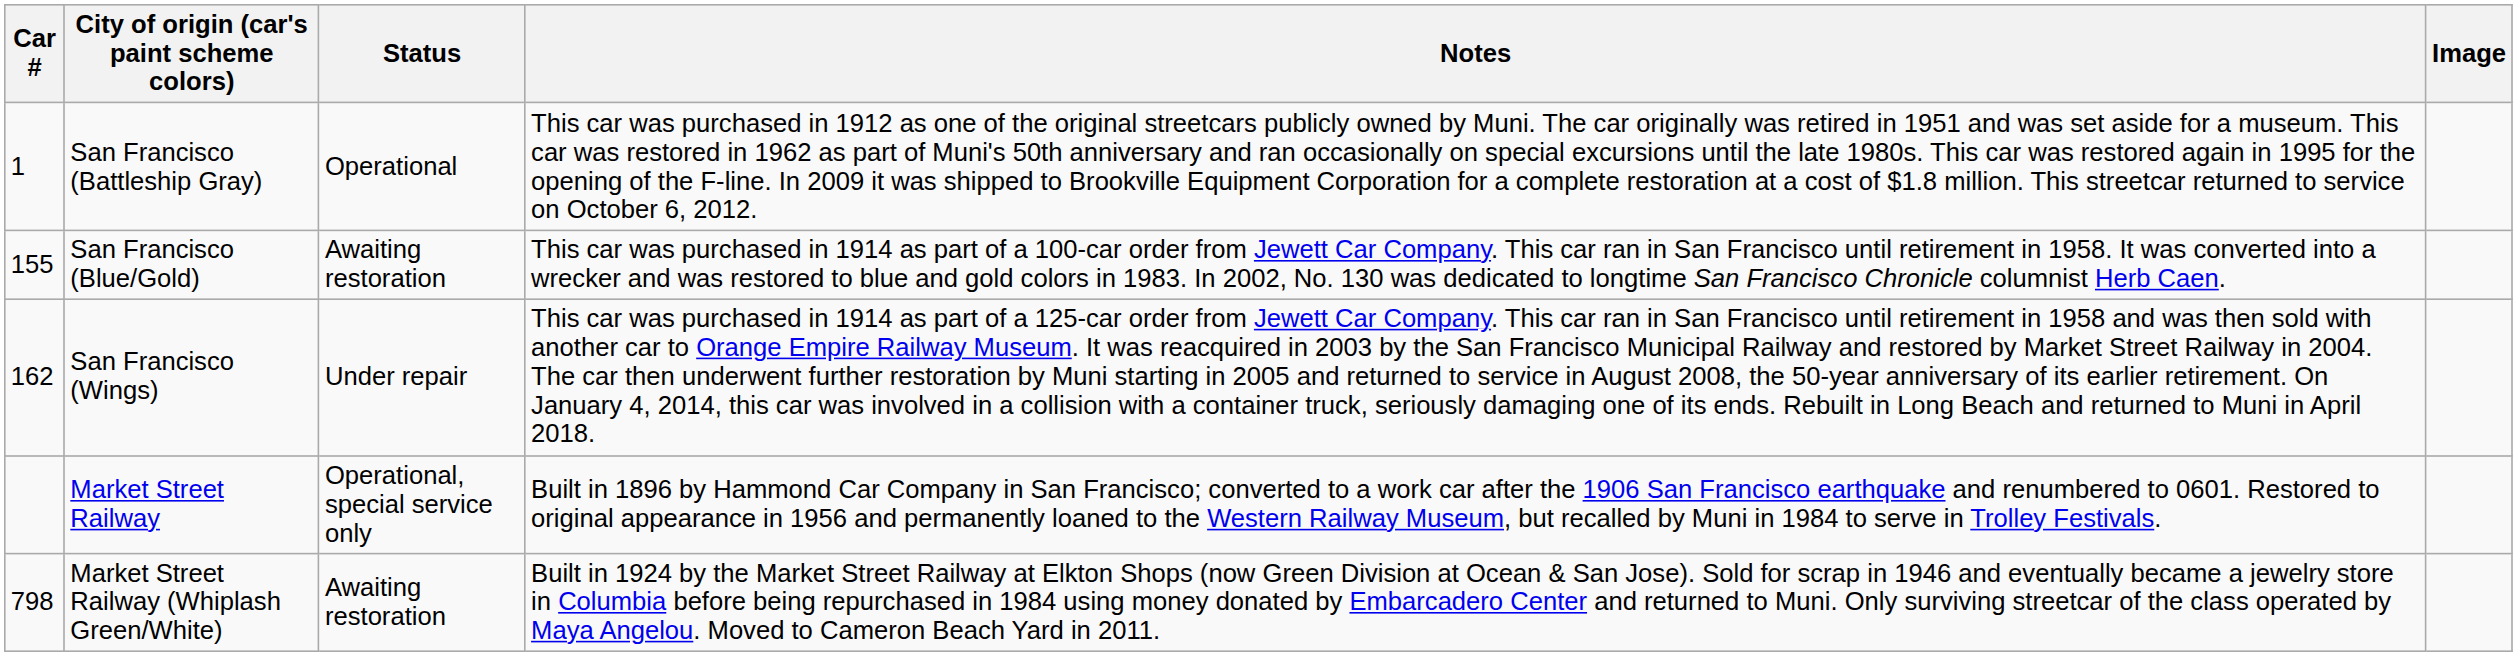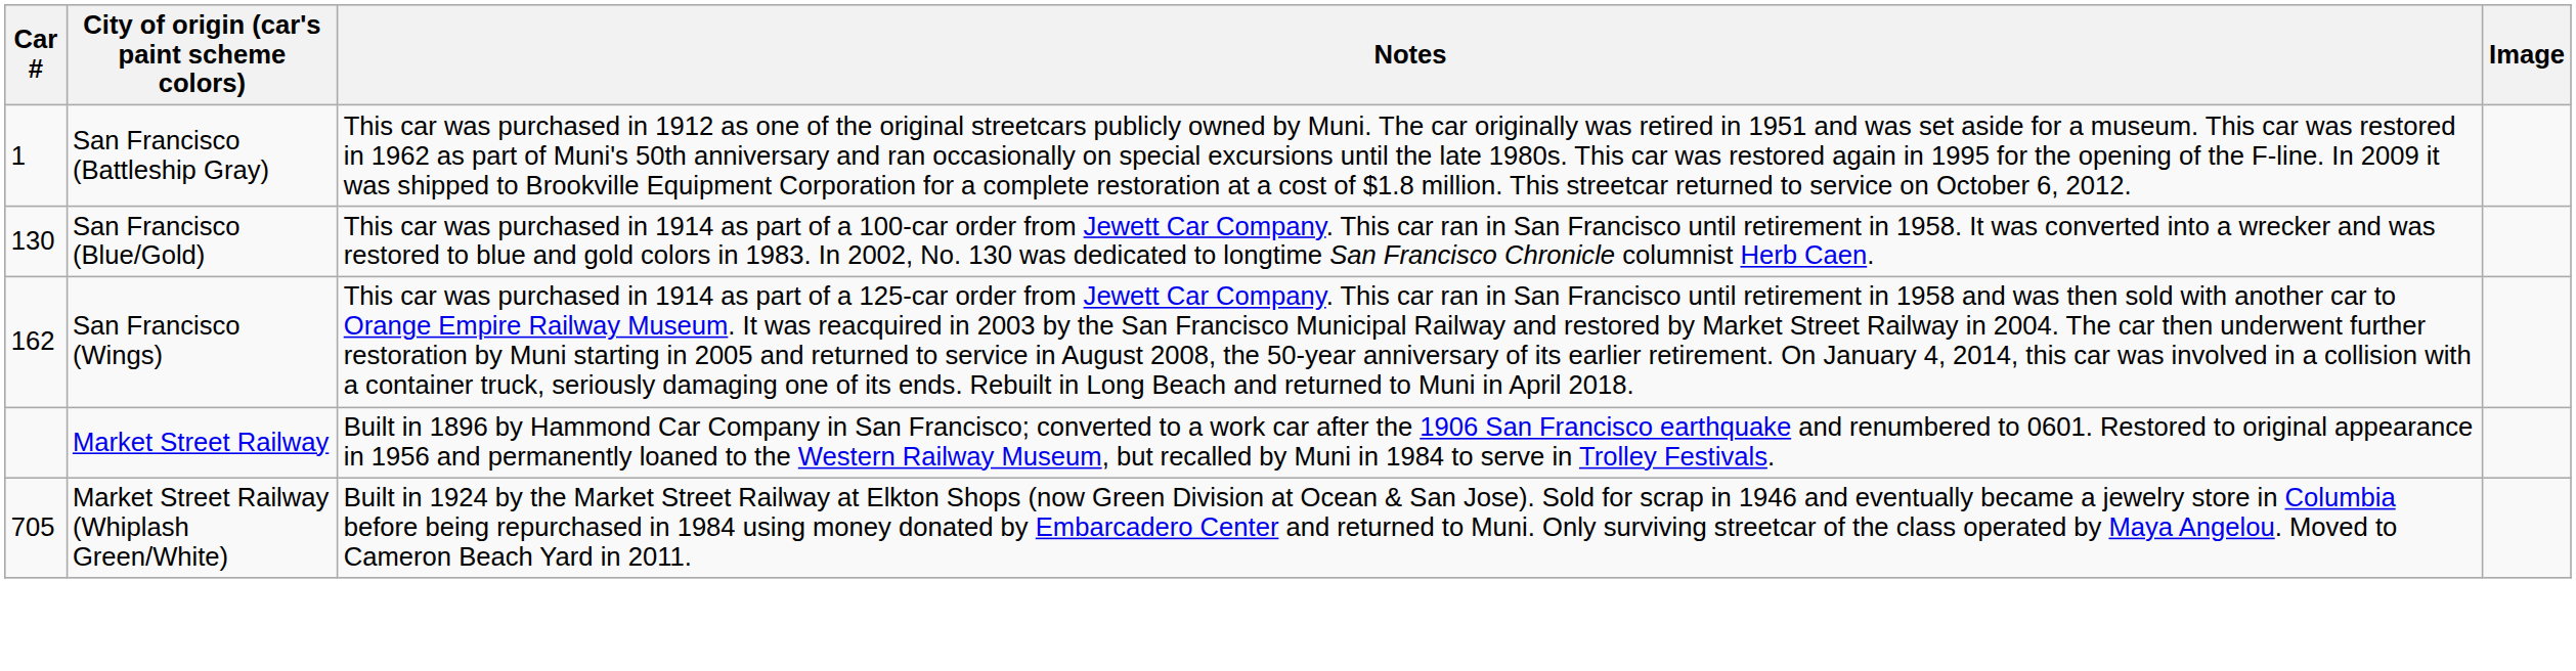- column: Status | Operational | Awaiting restoration | Under repair | Operational, special service only | Awaiting restoration
San Francisco (Blue/Gold) | Car #: 155 -> 130
Market Street Railway (Whiplash Green/White) | Car #: 798 -> 705
